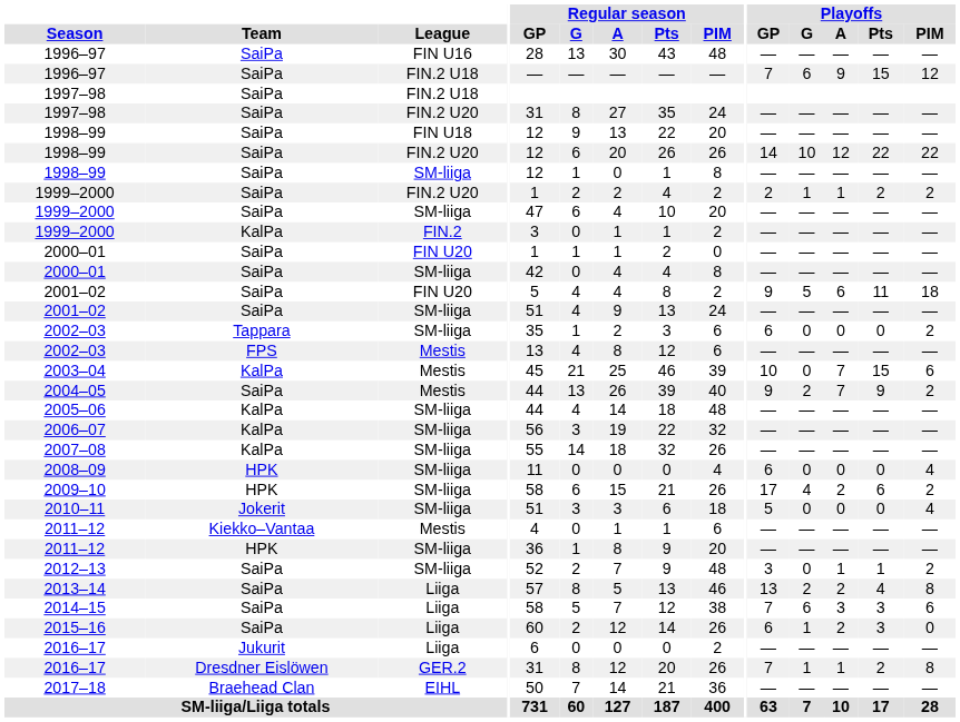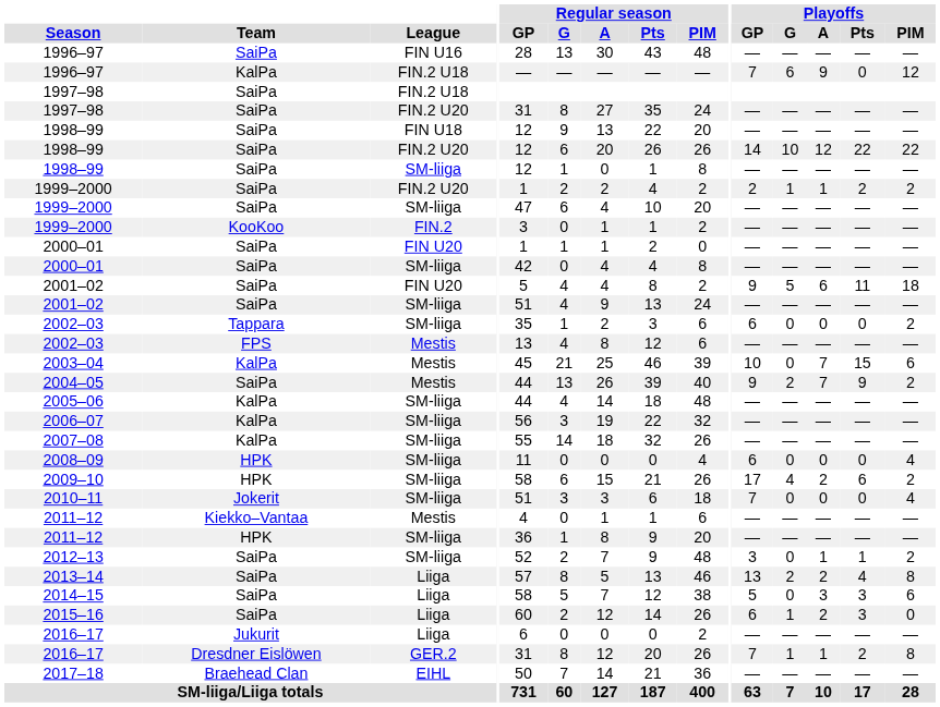1996–97 / FIN.2 U18 | Team: SaiPa -> KalPa
1996–97 / FIN.2 U18 | Playoffs / Pts: 15 -> 0
1999–2000 / FIN.2 | Team: KalPa -> KooKoo
2010–11 | Playoffs / GP: 5 -> 7
2014–15 | Playoffs / GP: 7 -> 5
2014–15 | Playoffs / G: 6 -> 0
